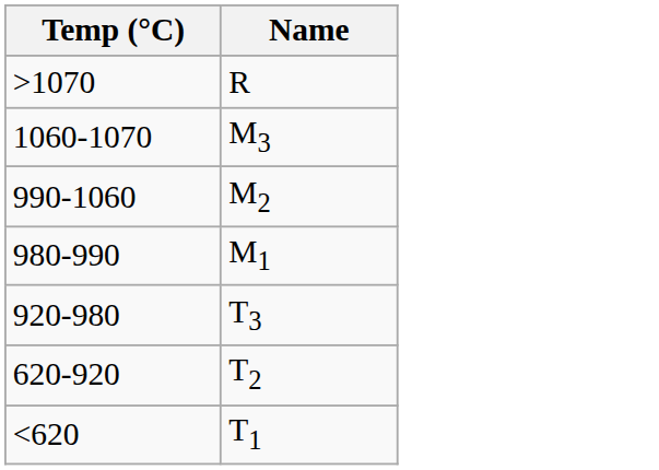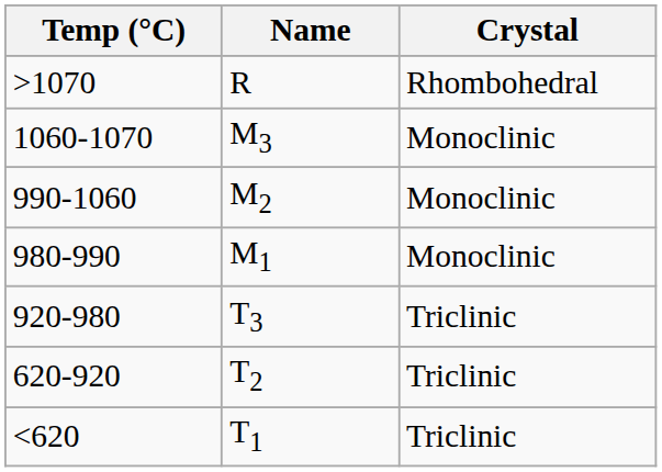+ column: Crystal | Rhombohedral | Monoclinic | Monoclinic | Monoclinic | Triclinic | Triclinic | Triclinic
